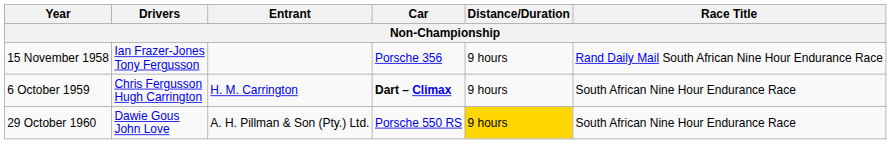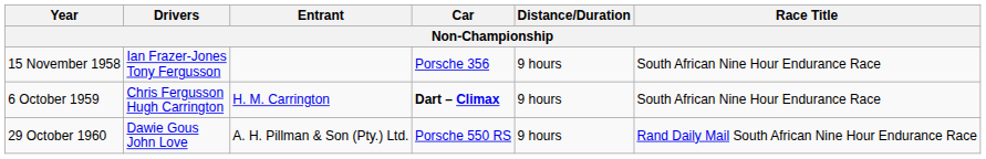15 November 1958 | Race Title: Rand Daily Mail South African Nine Hour Endurance Race -> South African Nine Hour Endurance Race
29 October 1960 | Distance/Duration: gold background -> no background
29 October 1960 | Race Title: South African Nine Hour Endurance Race -> Rand Daily Mail South African Nine Hour Endurance Race
